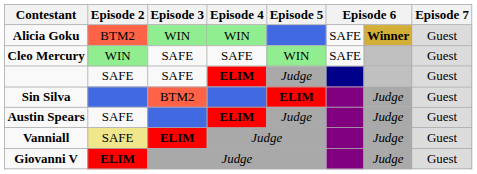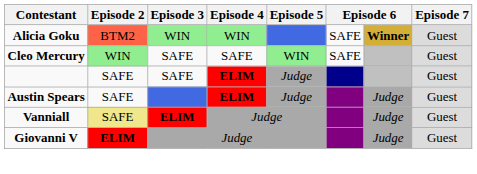- row: Sin Silva | BTM2 | ELIM | Judge | Guest
